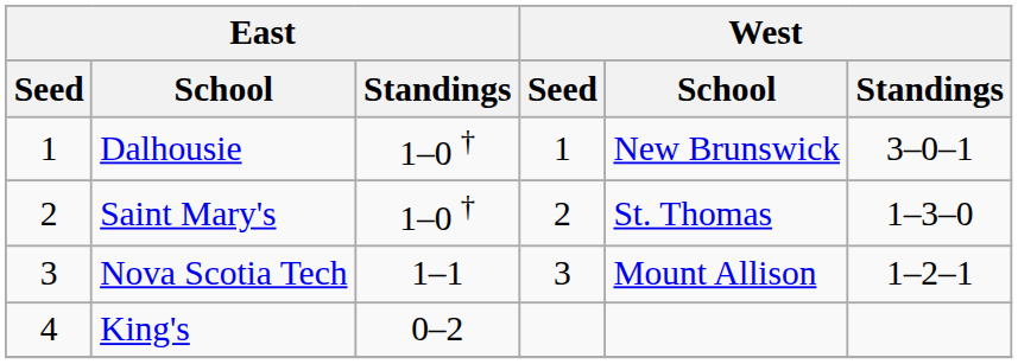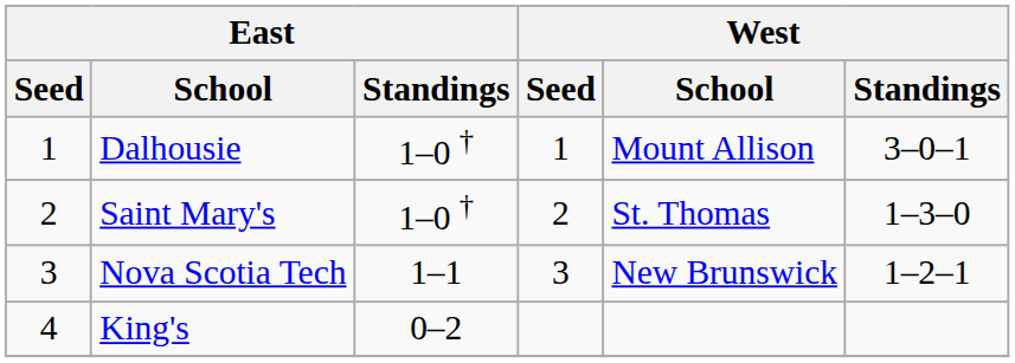Dalhousie | West / School: New Brunswick -> Mount Allison
Nova Scotia Tech | West / School: Mount Allison -> New Brunswick
